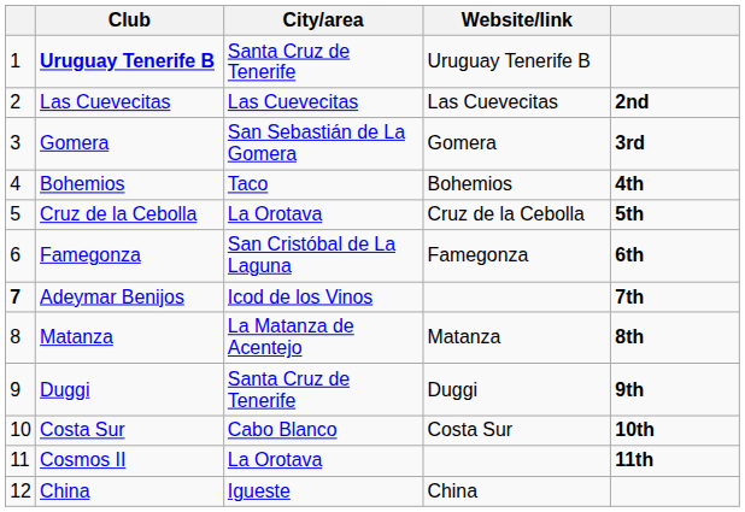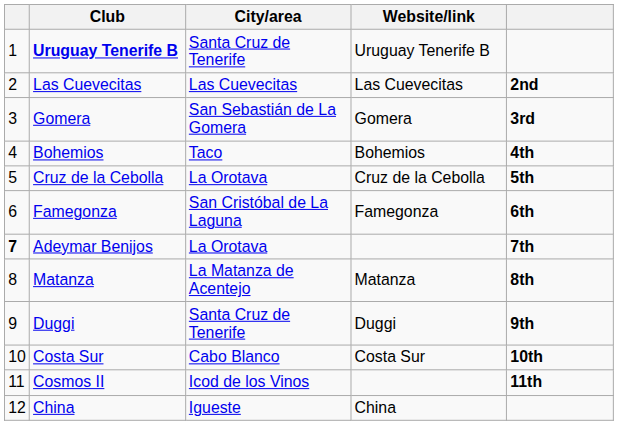Adeymar Benijos | City/area: Icod de los Vinos -> La Orotava
Cosmos II | City/area: La Orotava -> Icod de los Vinos
